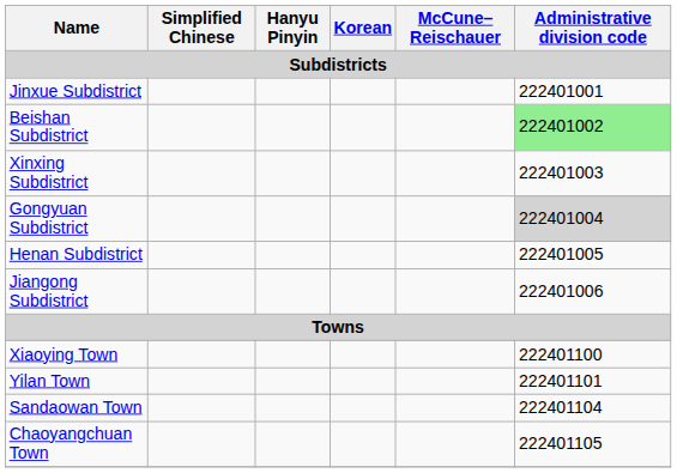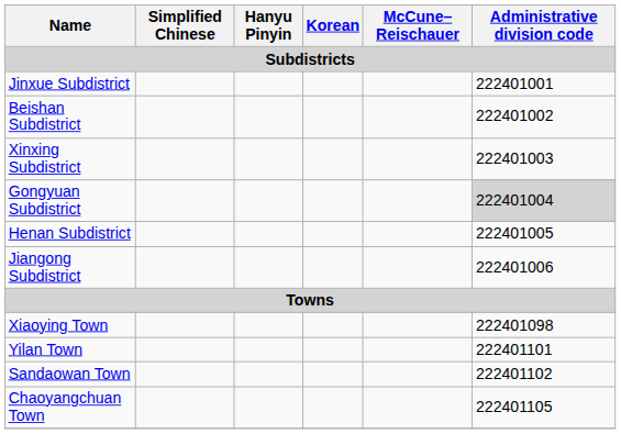Beishan Subdistrict | Administrative division code: lightgreen background -> no background
Xiaoying Town | Administrative division code: 222401100 -> 222401098
Sandaowan Town | Administrative division code: 222401104 -> 222401102
